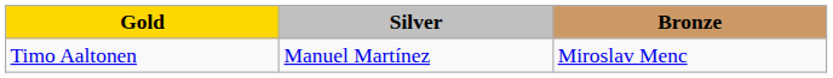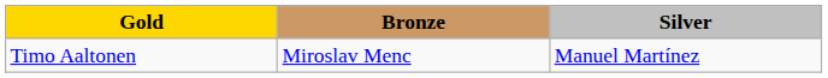columns swapped: Silver <-> Bronze
